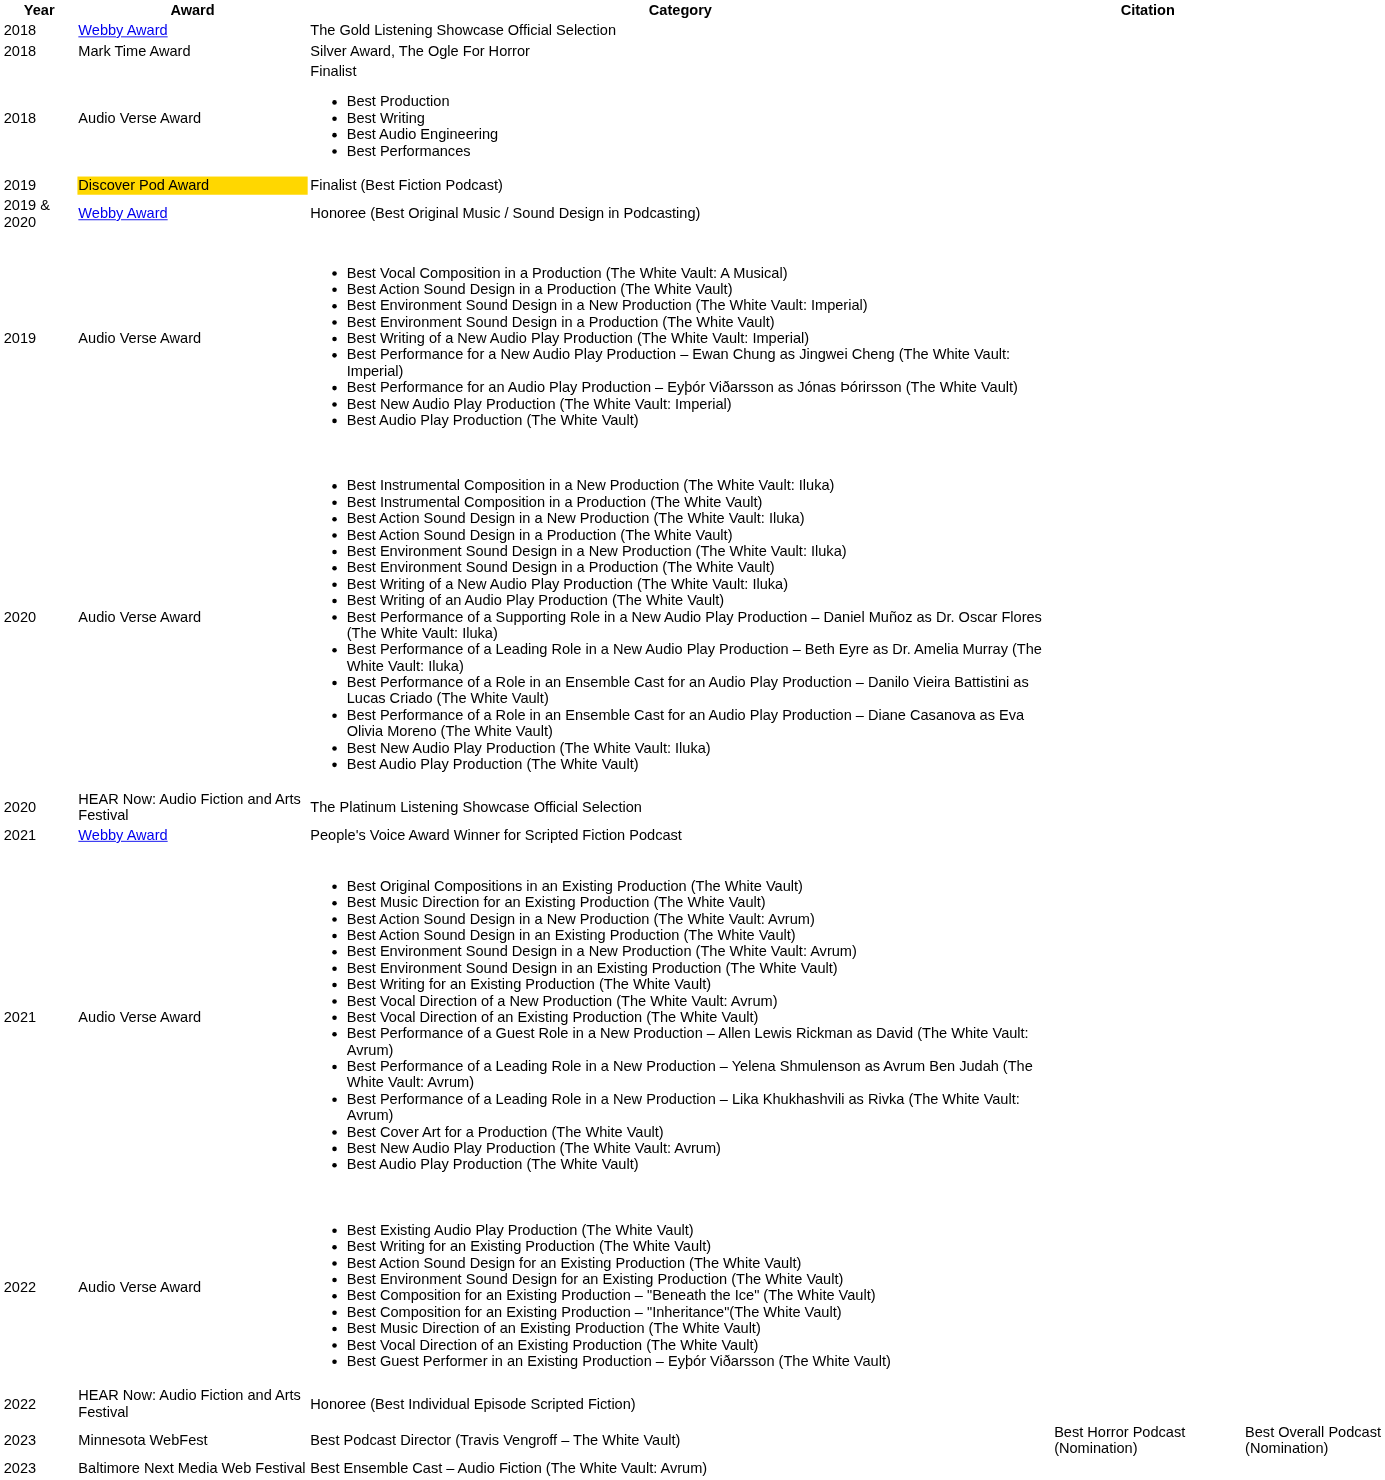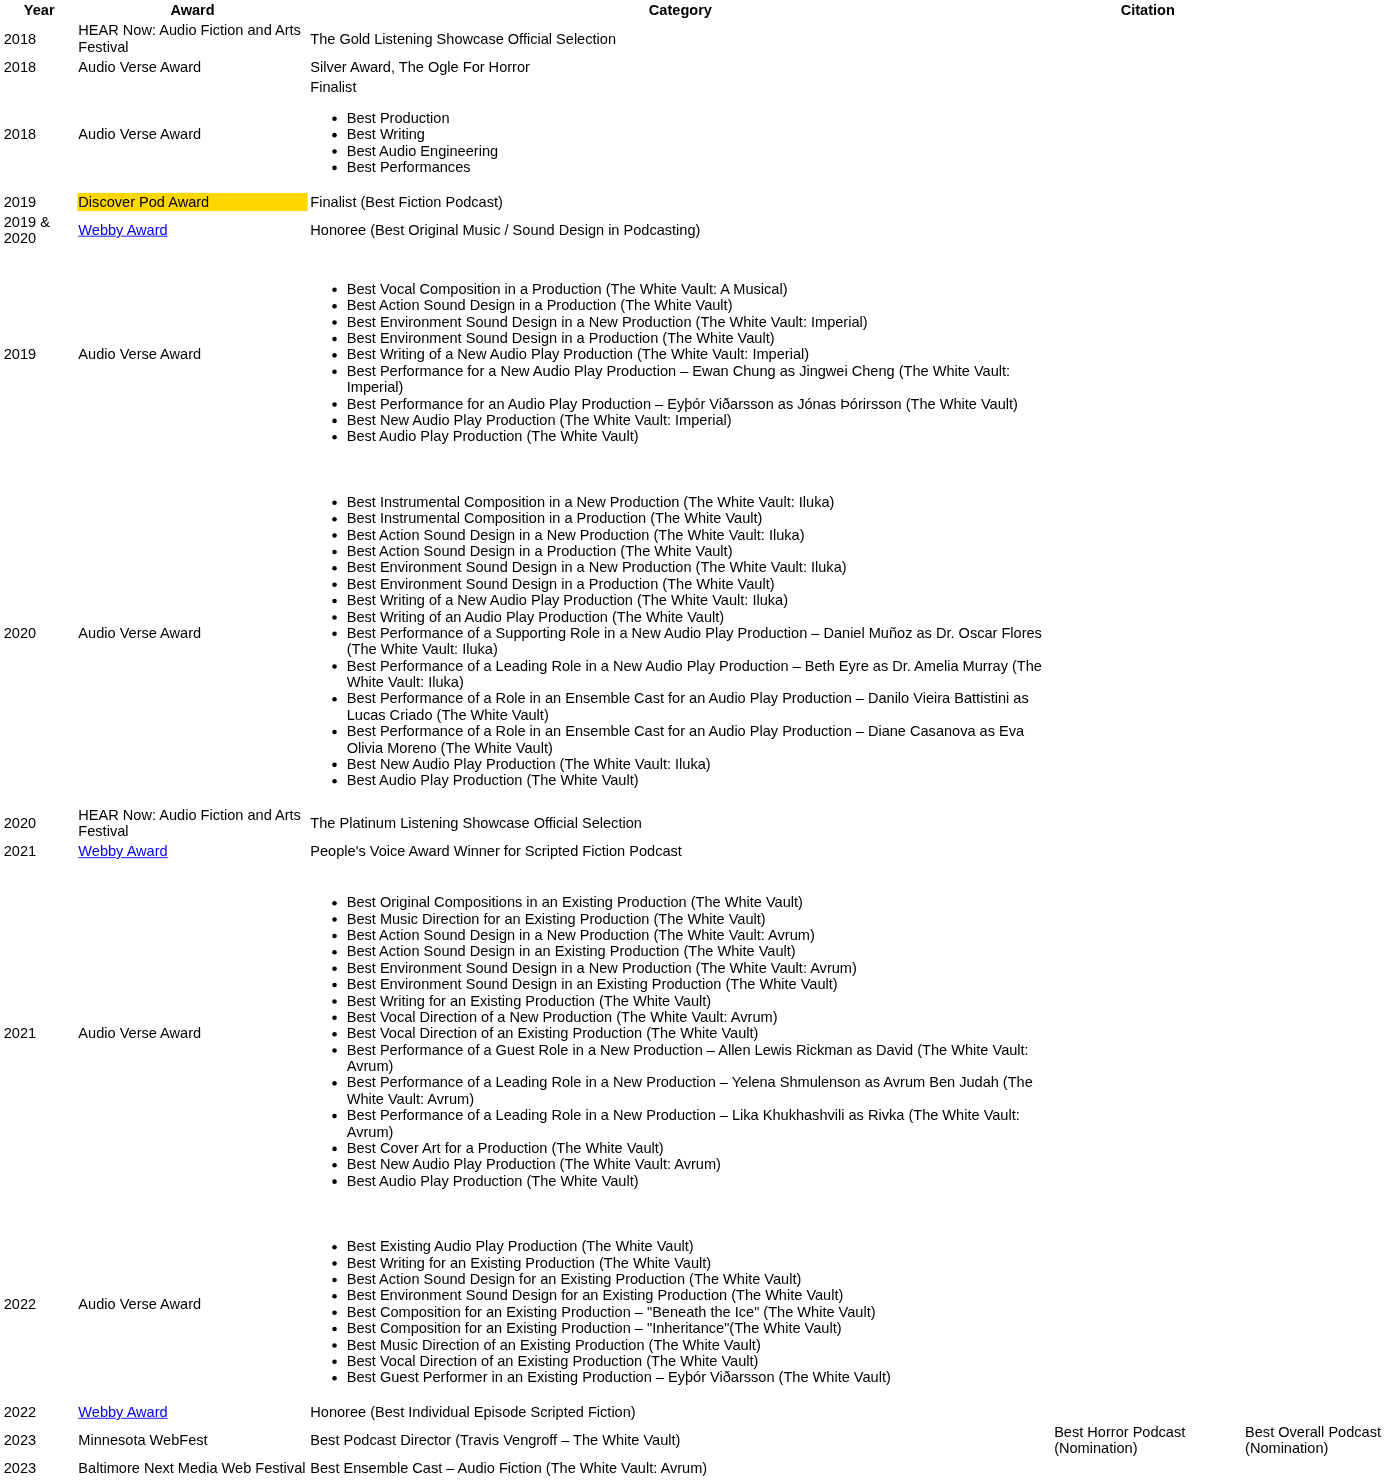The Gold Listening Showcase Official Selection | Award: Webby Award -> HEAR Now: Audio Fiction and Arts Festival
Silver Award, The Ogle For Horror | Award: Mark Time Award -> Audio Verse Award
Honoree (Best Individual Episode Scripted Fiction) | Award: HEAR Now: Audio Fiction and Arts Festival -> Webby Award
